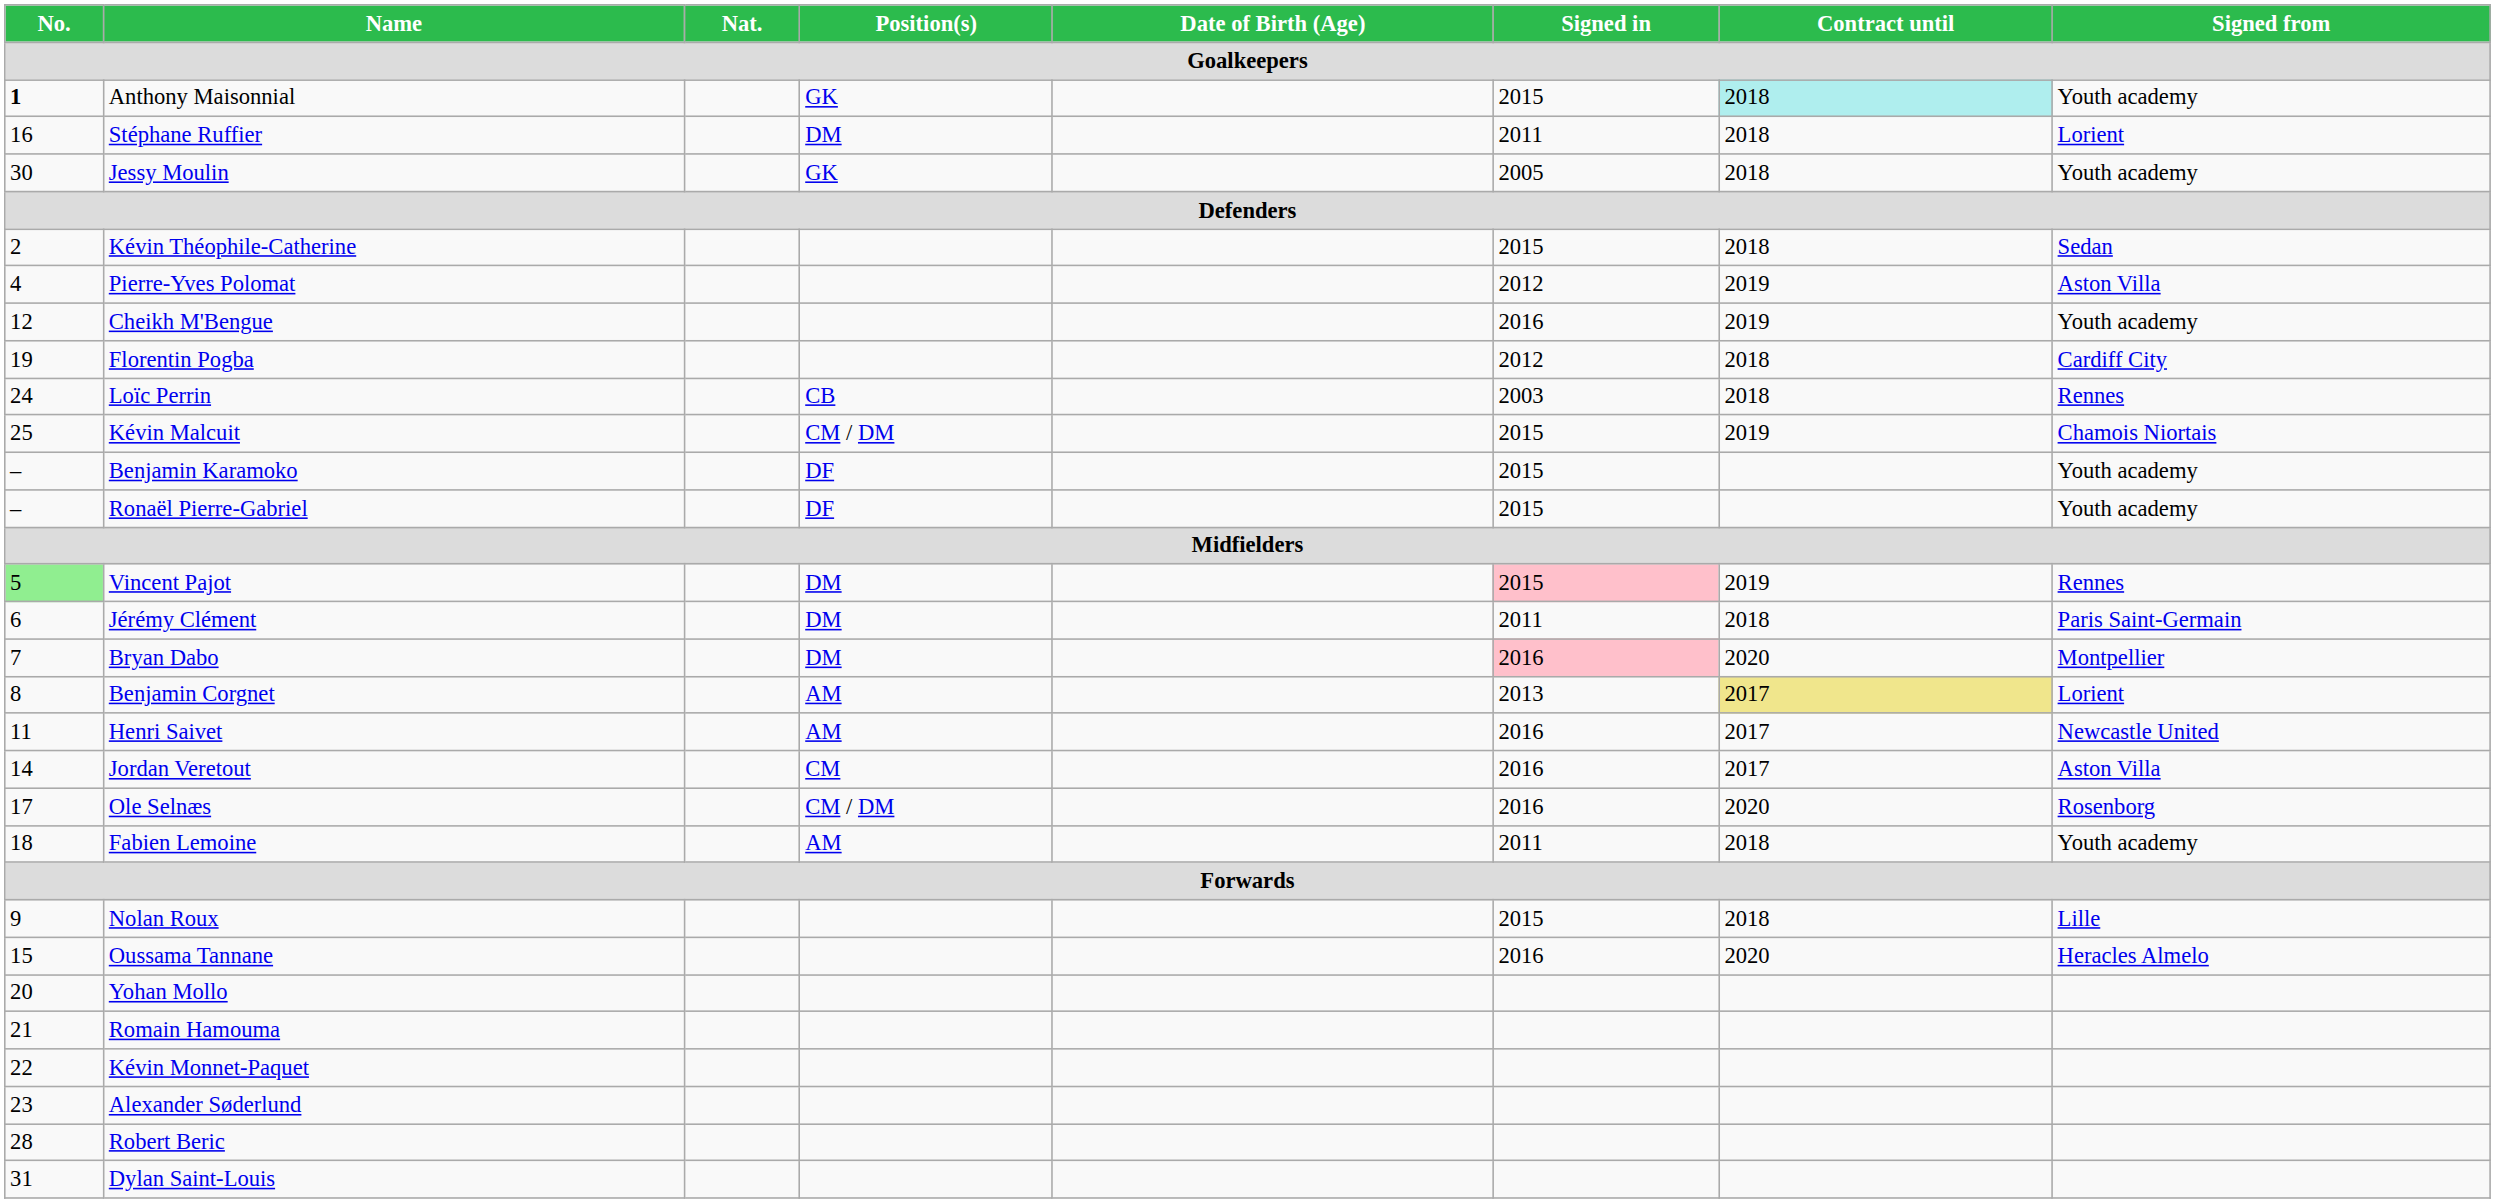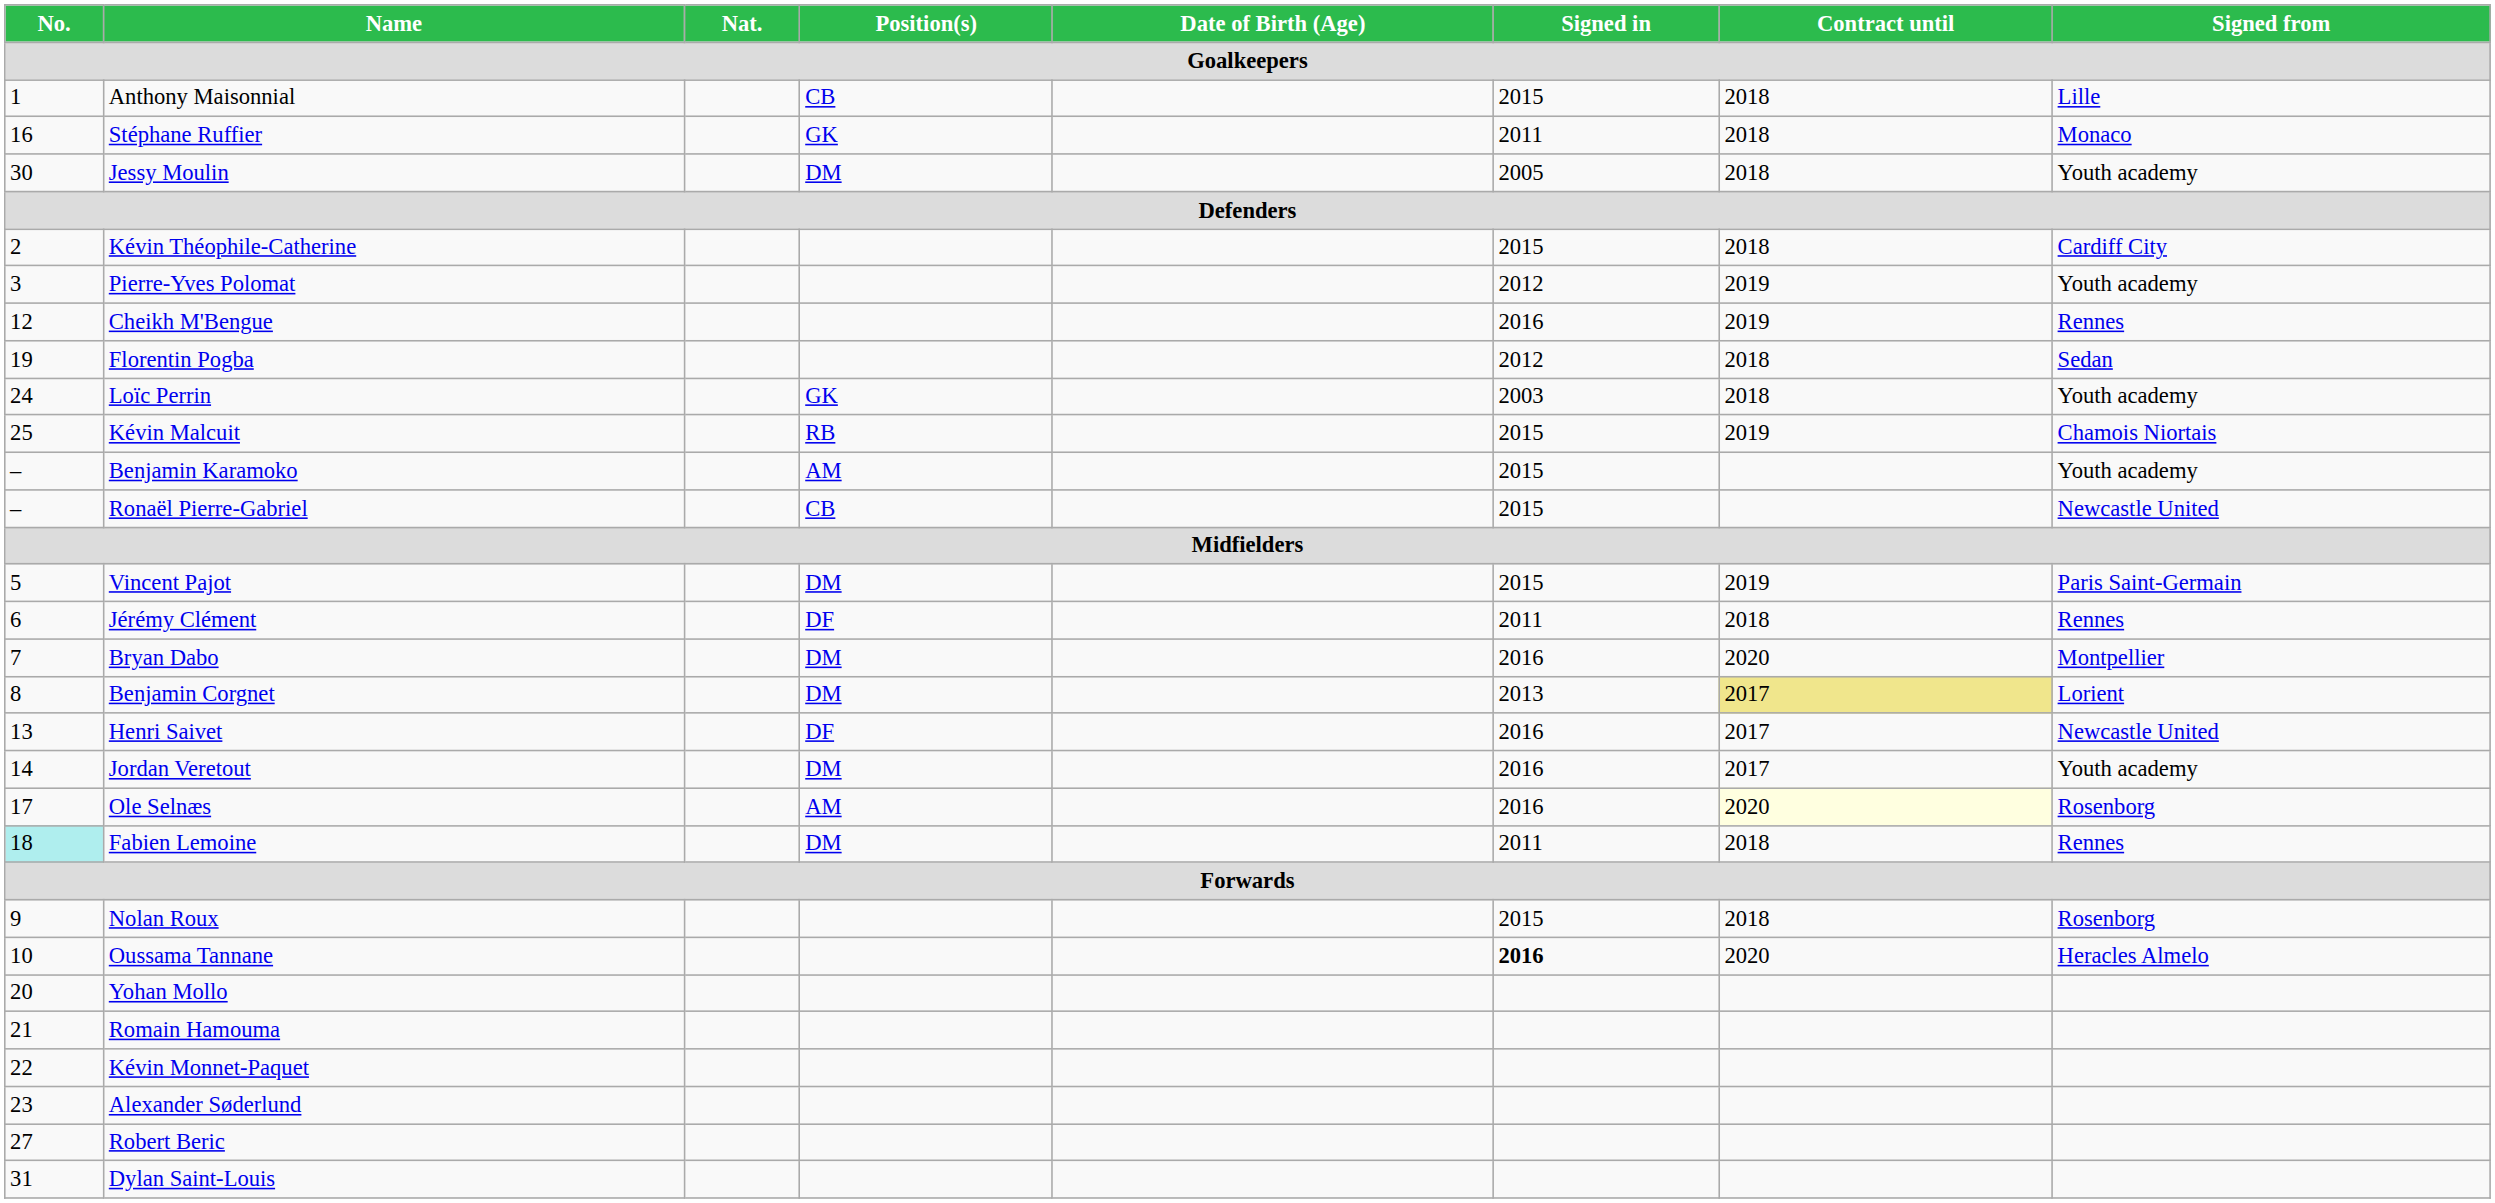Anthony Maisonnial | No.: bold -> normal
Anthony Maisonnial | Position(s): GK -> CB
Anthony Maisonnial | Contract until: paleturquoise background -> no background
Anthony Maisonnial | Signed from: Youth academy -> Lille
Stéphane Ruffier | Position(s): DM -> GK
Stéphane Ruffier | Signed from: Lorient -> Monaco
Jessy Moulin | Position(s): GK -> DM
Kévin Théophile-Catherine | Signed from: Sedan -> Cardiff City
Pierre-Yves Polomat | No.: 4 -> 3
Pierre-Yves Polomat | Signed from: Aston Villa -> Youth academy
Cheikh M'Bengue | Signed from: Youth academy -> Rennes
Florentin Pogba | Signed from: Cardiff City -> Sedan
Loïc Perrin | Position(s): CB -> GK
Loïc Perrin | Signed from: Rennes -> Youth academy
Kévin Malcuit | Position(s): CM / DM -> RB
Benjamin Karamoko | Position(s): DF -> AM
Ronaël Pierre-Gabriel | Position(s): DF -> CB
Ronaël Pierre-Gabriel | Signed from: Youth academy -> Newcastle United
Vincent Pajot | No.: lightgreen background -> no background
Vincent Pajot | Signed in: pink background -> no background
Vincent Pajot | Signed from: Rennes -> Paris Saint-Germain
Jérémy Clément | Position(s): DM -> DF
Jérémy Clément | Signed from: Paris Saint-Germain -> Rennes
Bryan Dabo | Signed in: pink background -> no background
Benjamin Corgnet | Position(s): AM -> DM
Henri Saivet | No.: 11 -> 13
Henri Saivet | Position(s): AM -> DF
Jordan Veretout | Position(s): CM -> DM
Jordan Veretout | Signed from: Aston Villa -> Youth academy
Ole Selnæs | Position(s): CM / DM -> AM
Ole Selnæs | Contract until: no background -> lightyellow background
Fabien Lemoine | No.: no background -> paleturquoise background
Fabien Lemoine | Position(s): AM -> DM
Fabien Lemoine | Signed from: Youth academy -> Rennes
Nolan Roux | Signed from: Lille -> Rosenborg
Oussama Tannane | No.: 15 -> 10
Oussama Tannane | Signed in: normal -> bold
Robert Beric | No.: 28 -> 27
